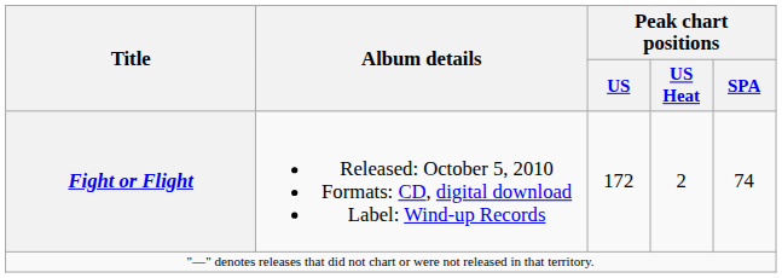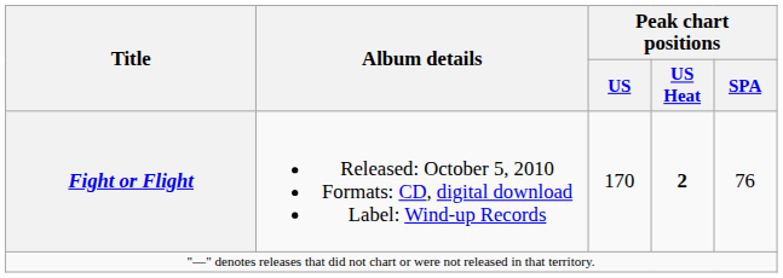Fight or Flight | Peak chart positions / US: 172 -> 170
Fight or Flight | Peak chart positions / US Heat: normal -> bold
Fight or Flight | Peak chart positions / SPA: 74 -> 76
